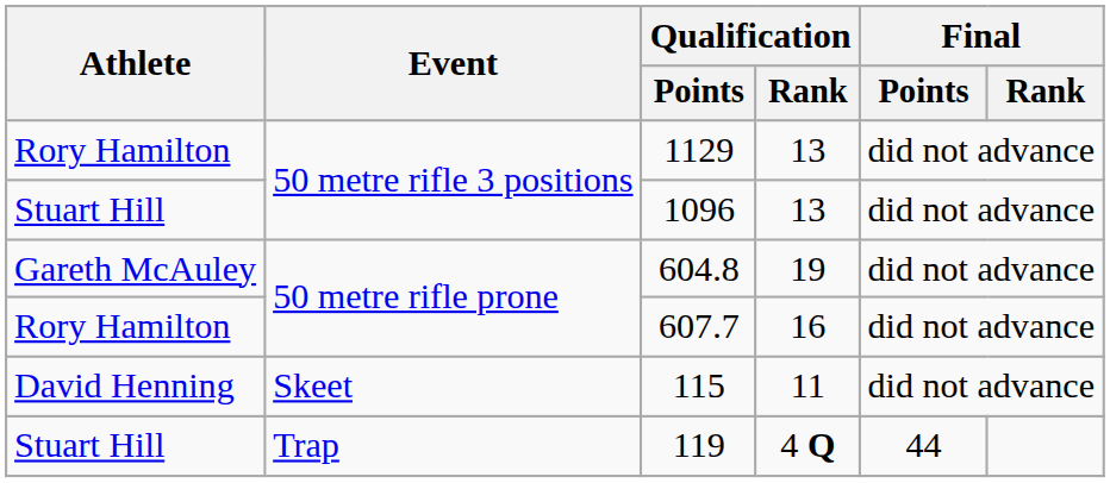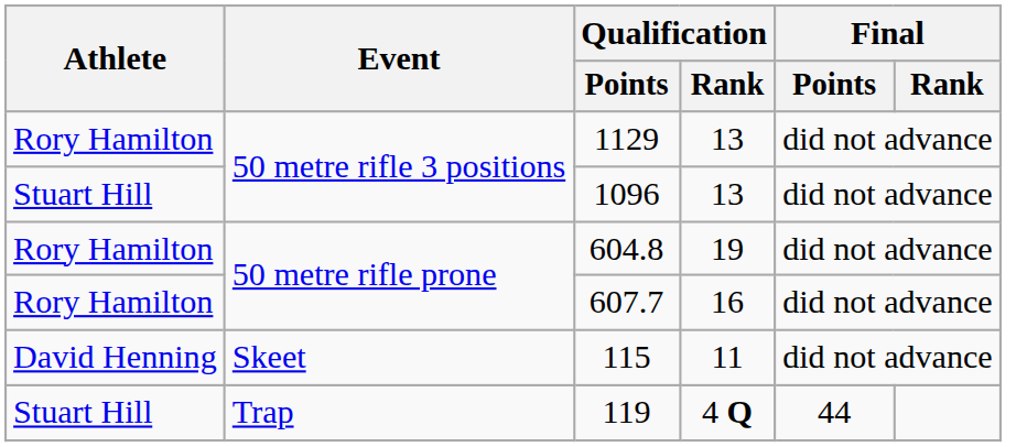604.8 | Athlete: Gareth McAuley -> Rory Hamilton
